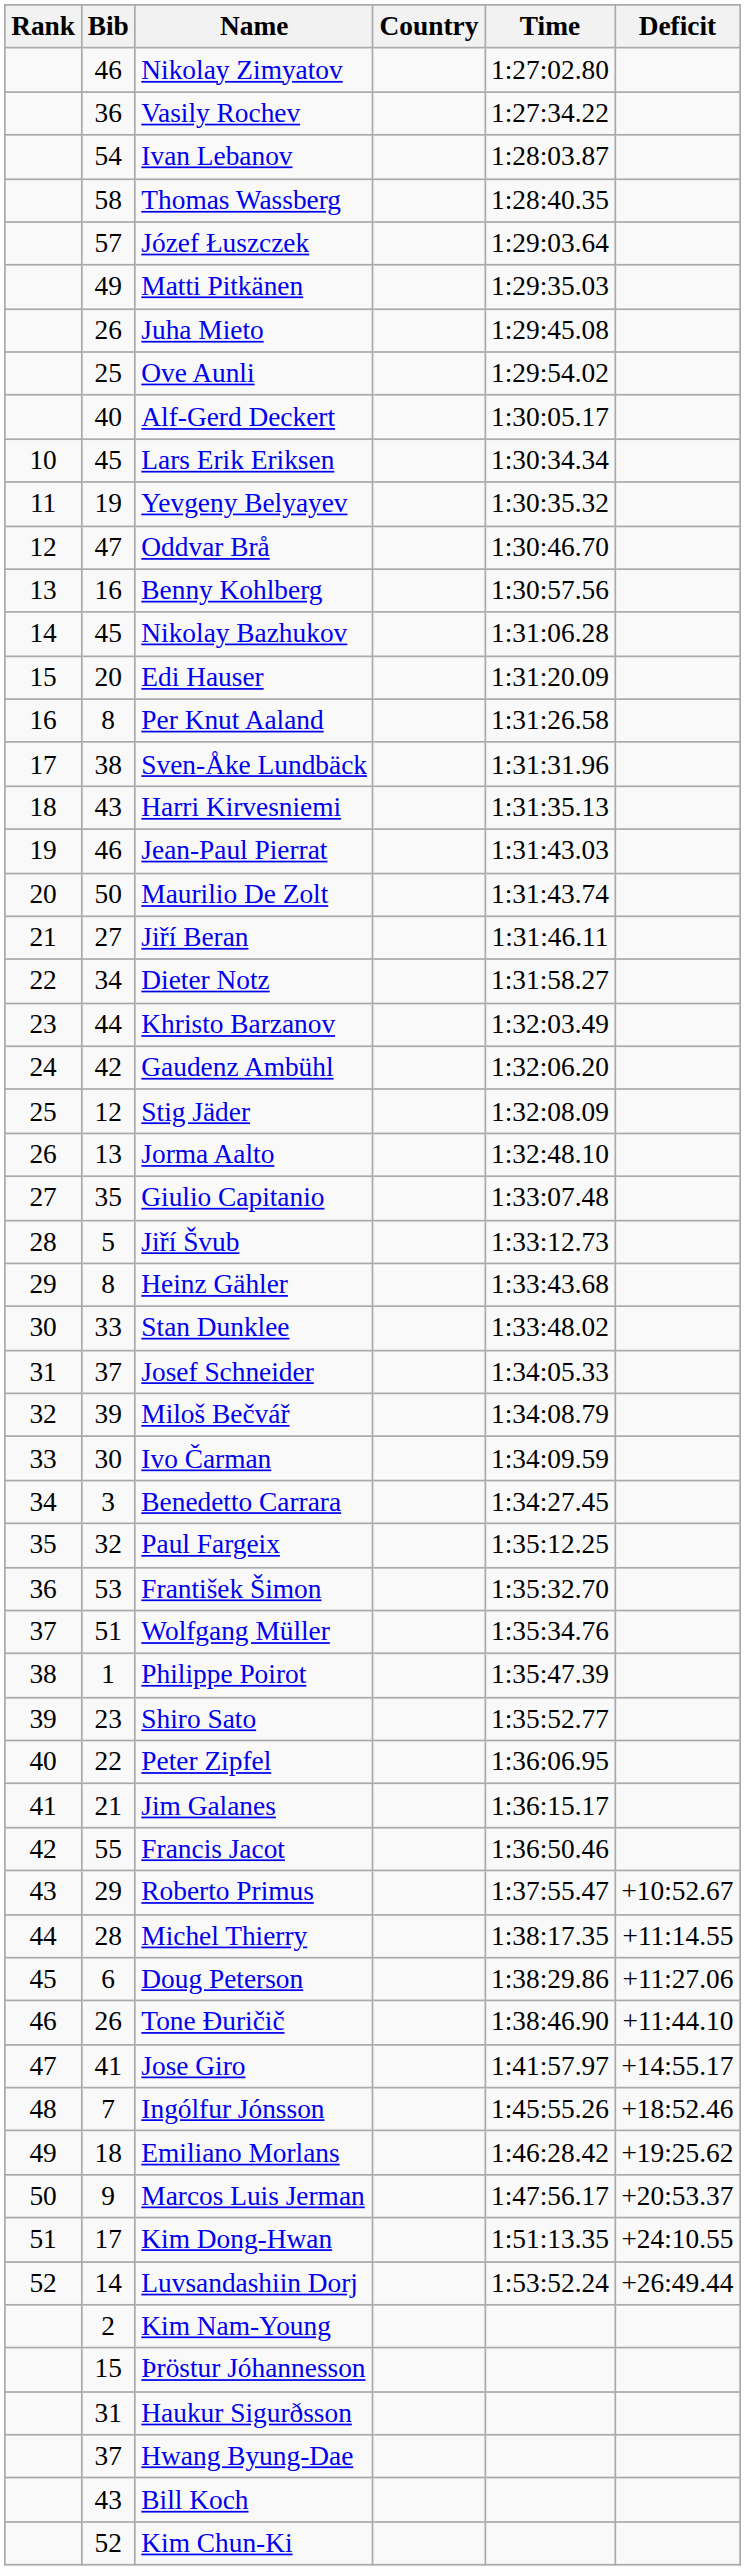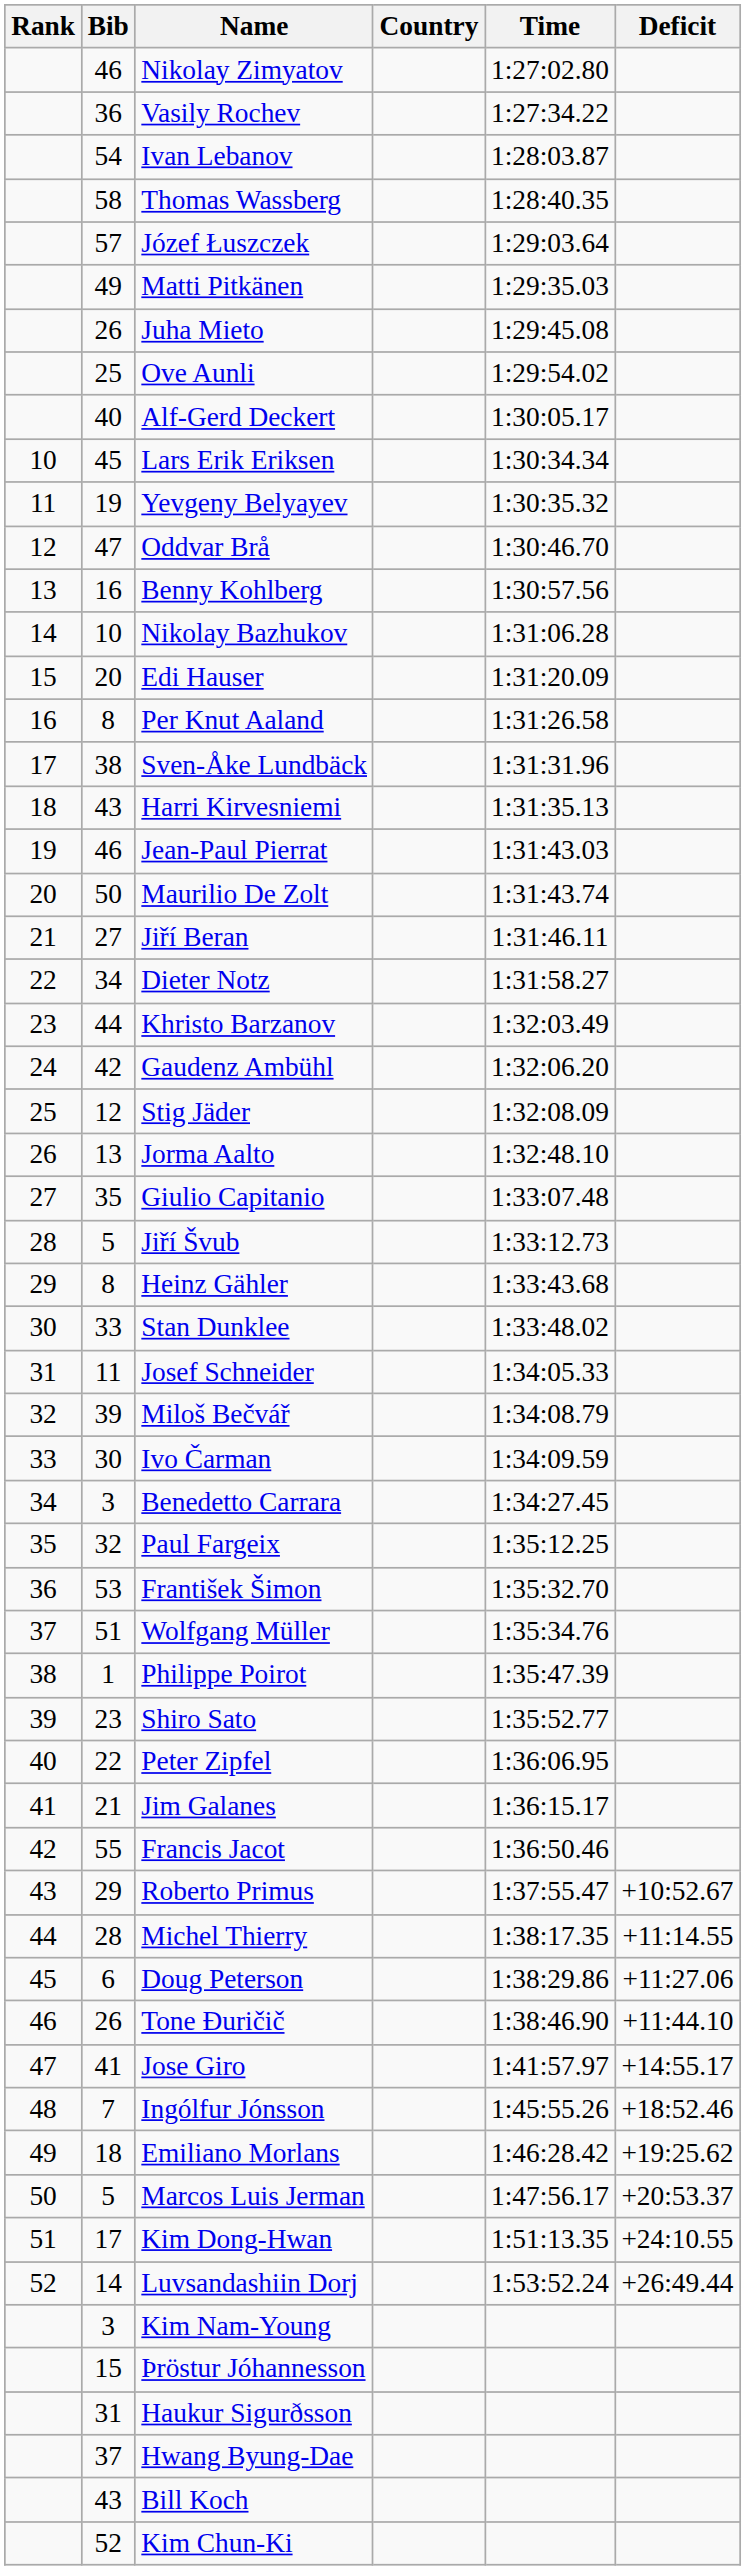Nikolay Bazhukov | Bib: 45 -> 10
Josef Schneider | Bib: 37 -> 11
Marcos Luis Jerman | Bib: 9 -> 5
Kim Nam-Young | Bib: 2 -> 3
